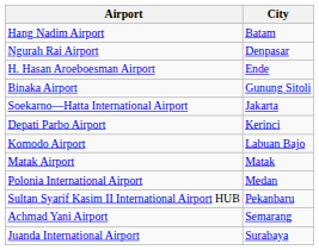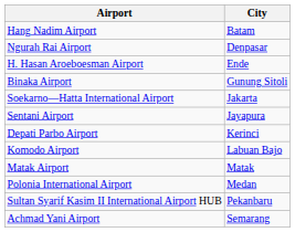+ row: Sentani Airport | Jayapura
- row: Juanda International Airport | Surabaya
